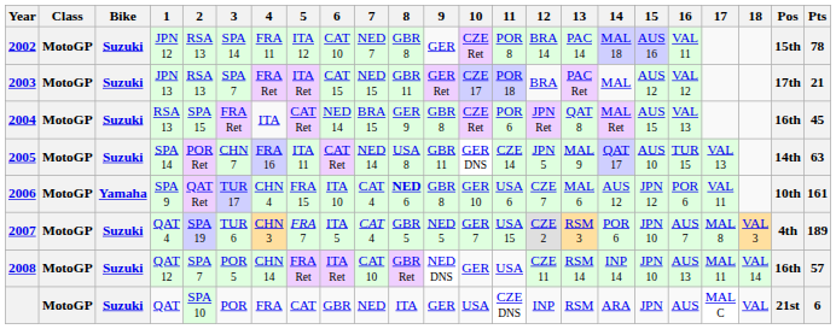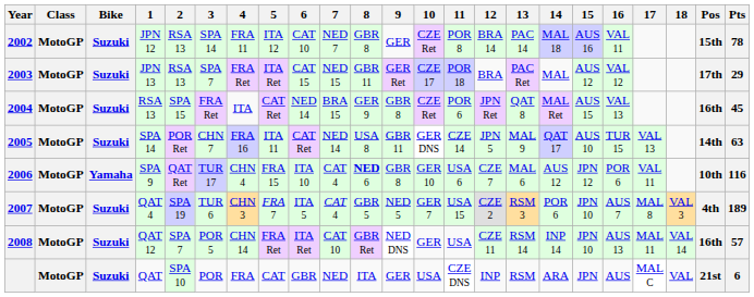2003 | Pts: 21 -> 29
2006 | Pts: 161 -> 116
